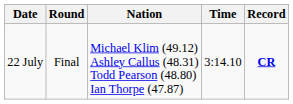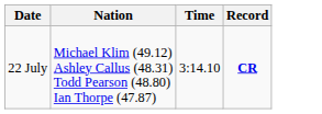- column: Round | Final
